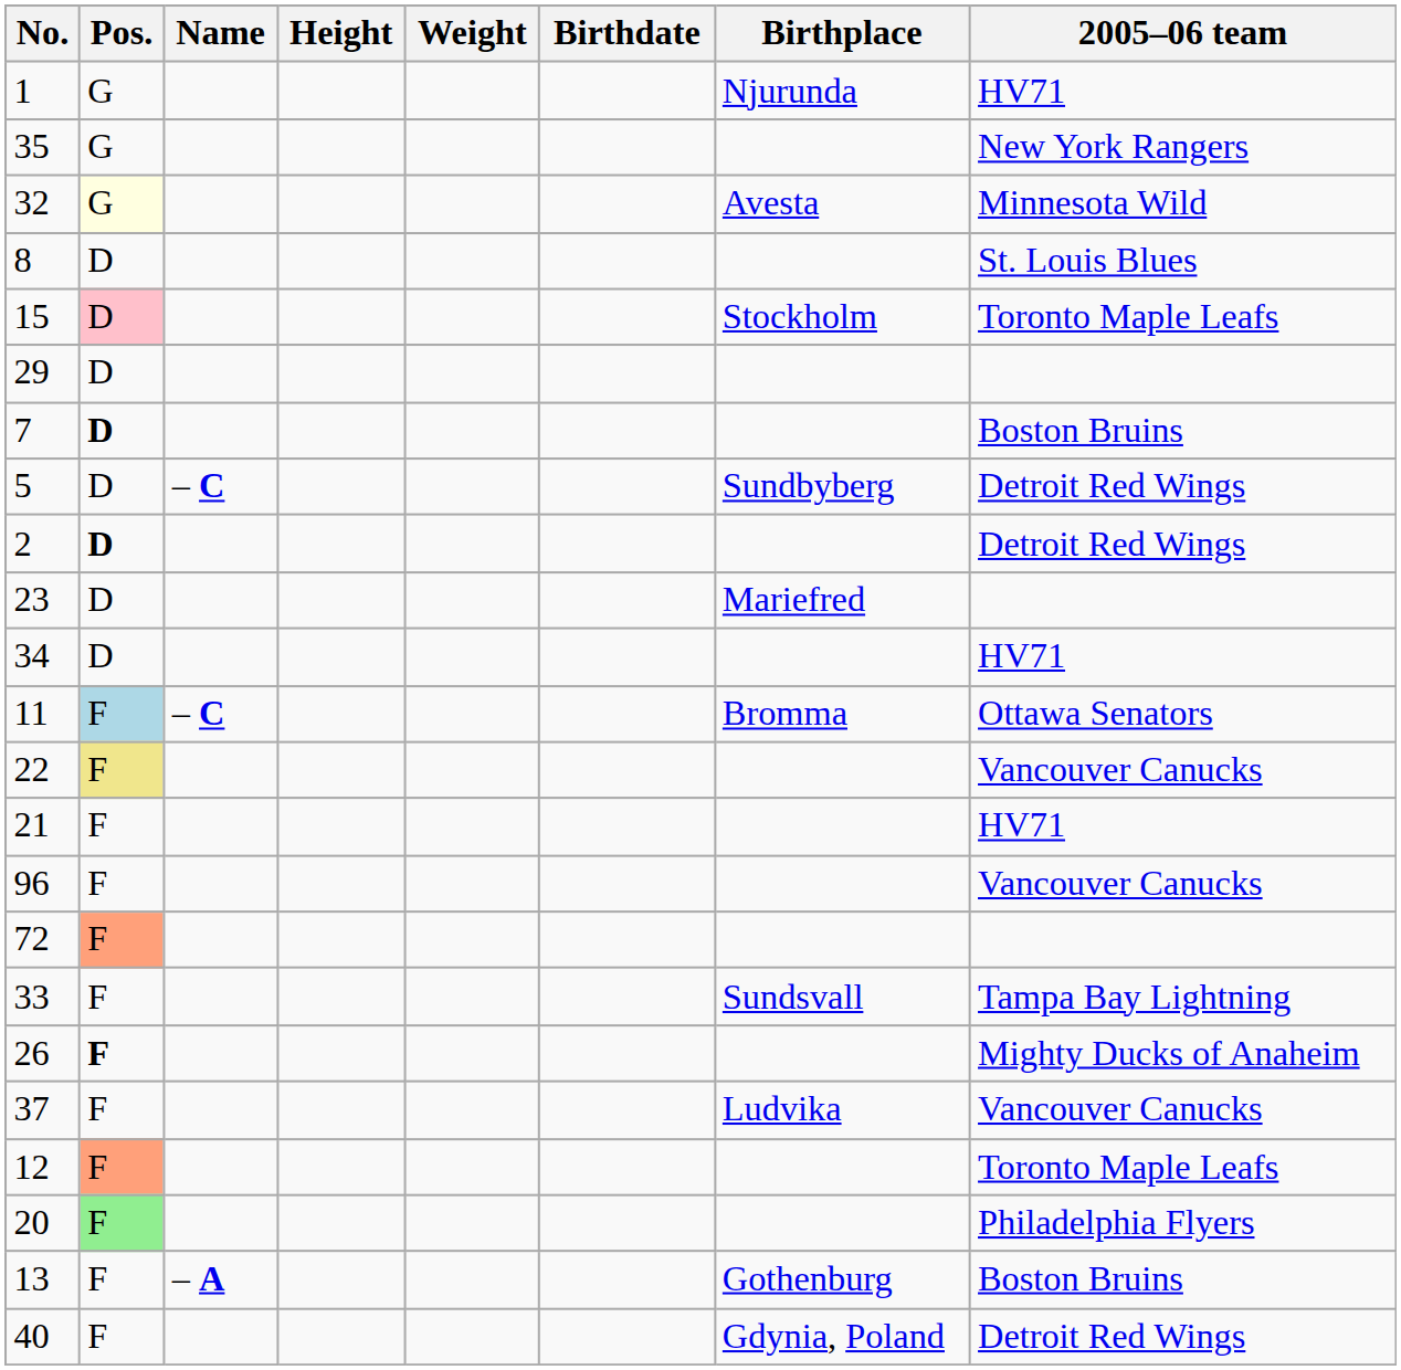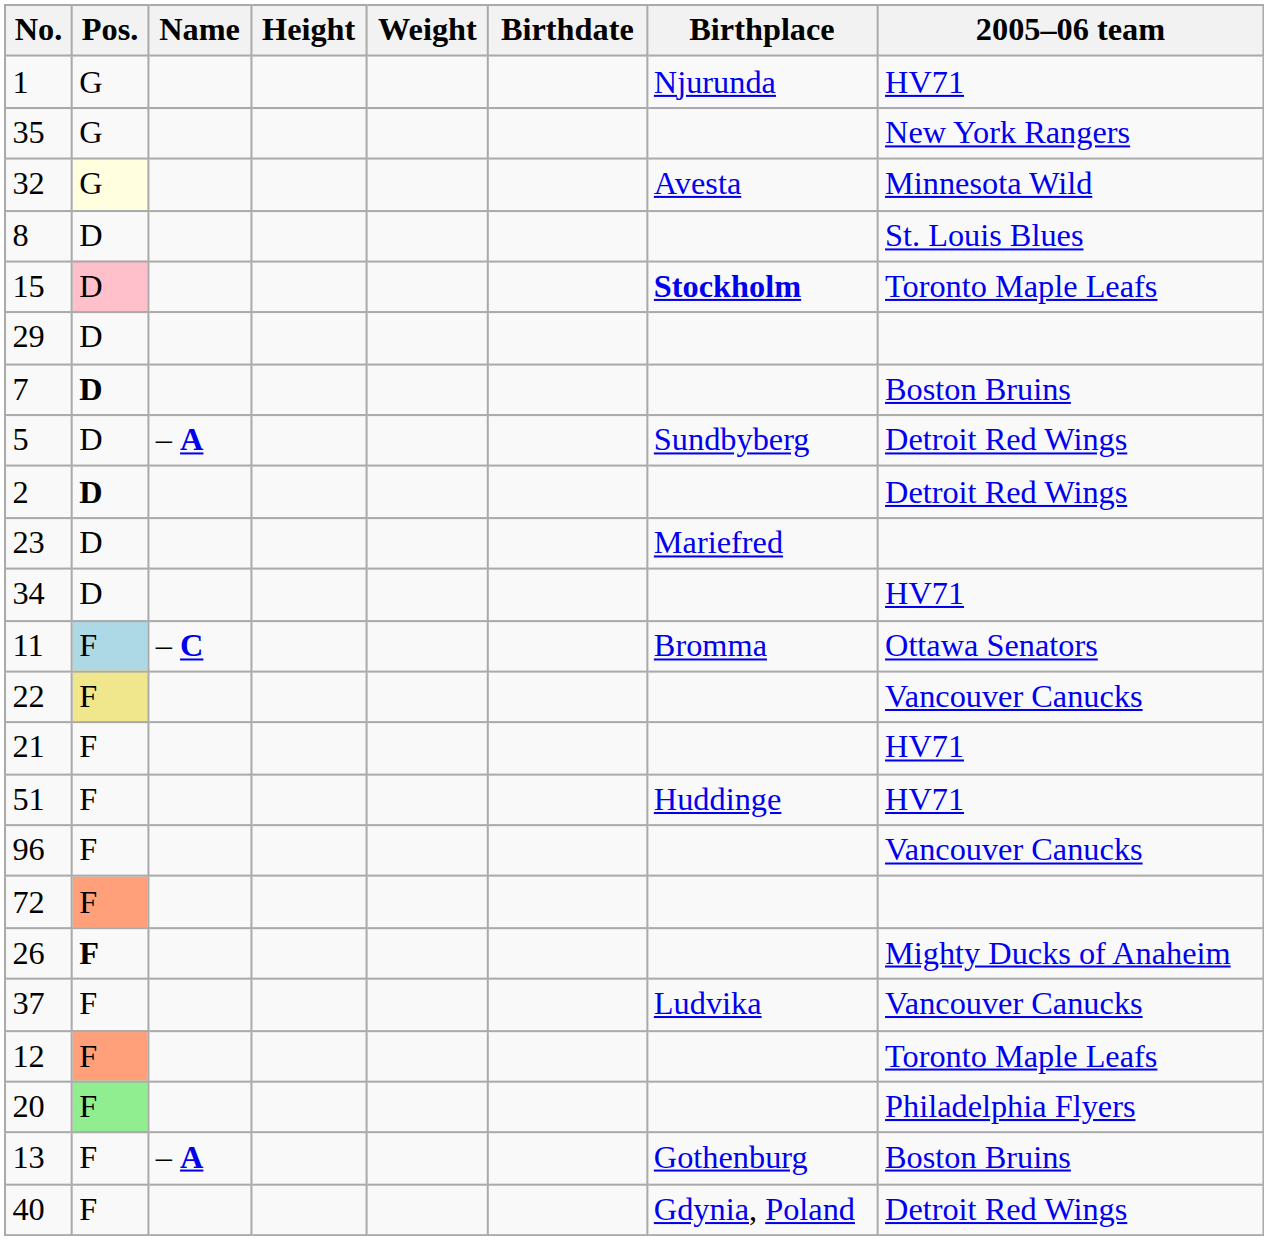15 | Birthplace: normal -> bold
5 | Name: – C -> – A
+ row: 51 | F | Huddinge | HV71
- row: 33 | F | Sundsvall | Tampa Bay Lightning
